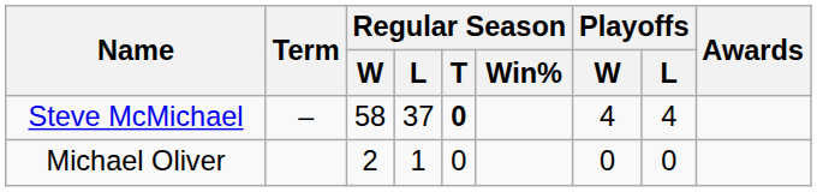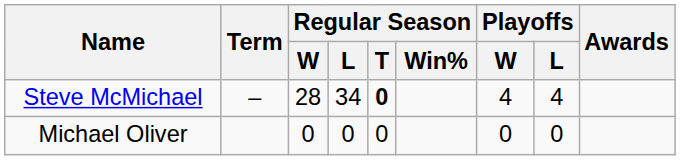Steve McMichael | Regular Season / W: 58 -> 28
Steve McMichael | Regular Season / L: 37 -> 34
Michael Oliver | Regular Season / W: 2 -> 0
Michael Oliver | Regular Season / L: 1 -> 0
